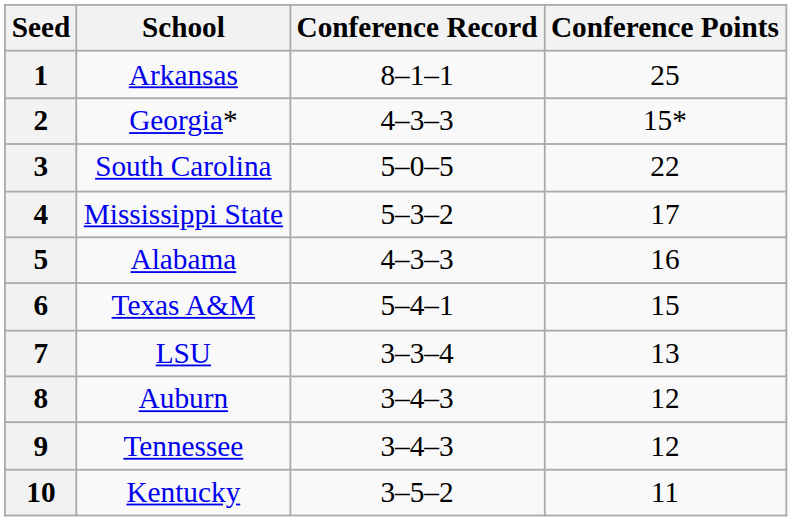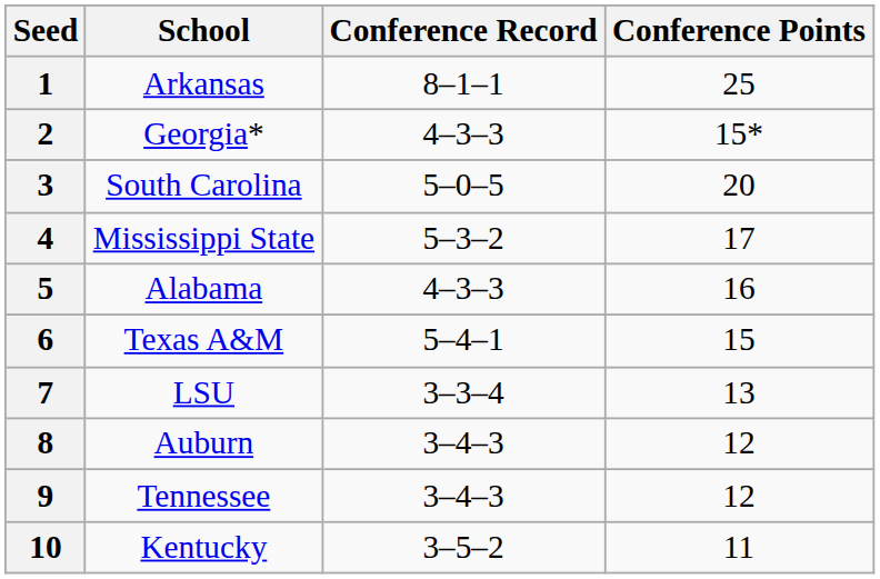3 | Conference Points: 22 -> 20
